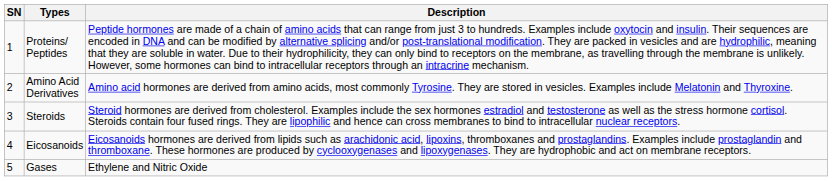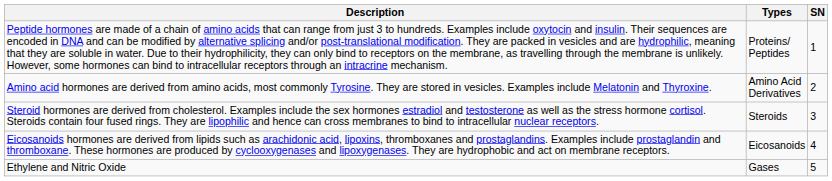columns swapped: SN <-> Description
